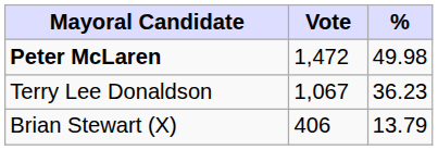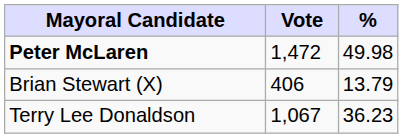rows swapped: Terry Lee Donaldson <-> Brian Stewart (X)
